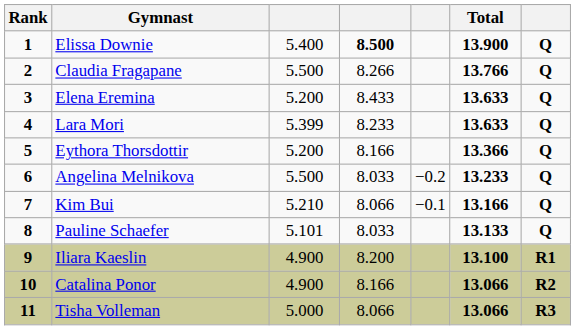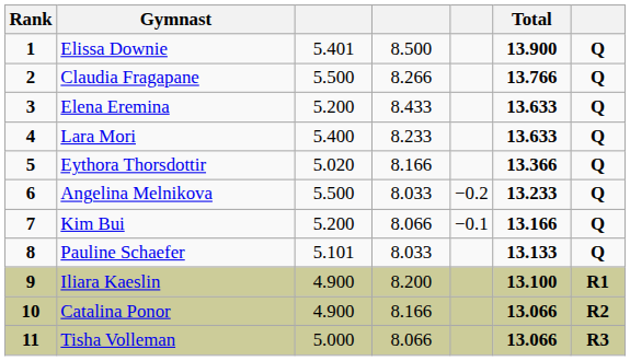Elissa Downie | column 3: 5.400 -> 5.401
Elissa Downie | column 4: bold -> normal
Lara Mori | column 3: 5.399 -> 5.400
Eythora Thorsdottir | column 3: 5.200 -> 5.020
Kim Bui | column 3: 5.210 -> 5.200
